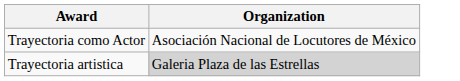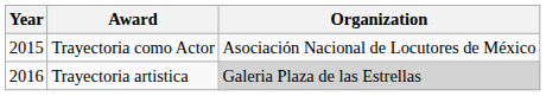+ column: Year | 2015 | 2016
